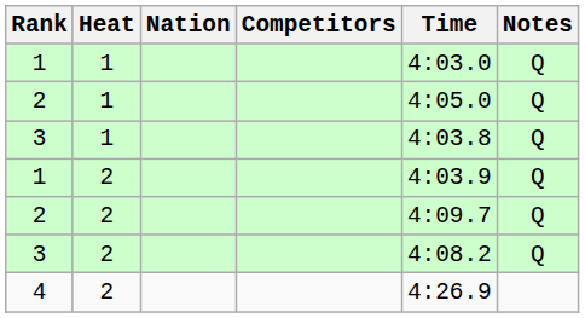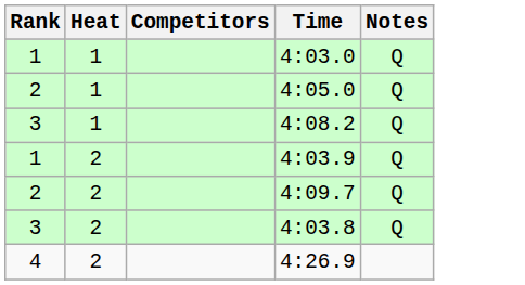- column: Nation
3 / 1 | Time: 4:03.8 -> 4:08.2
3 / 2 | Time: 4:08.2 -> 4:03.8
